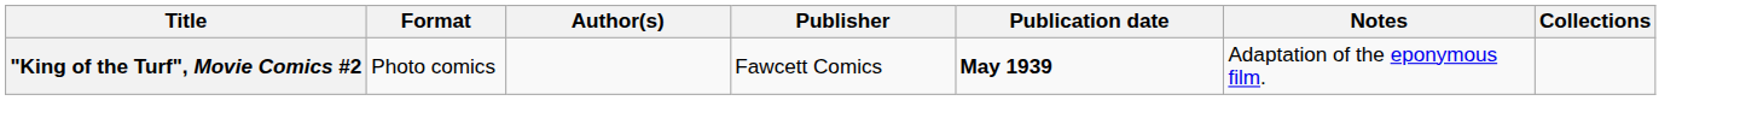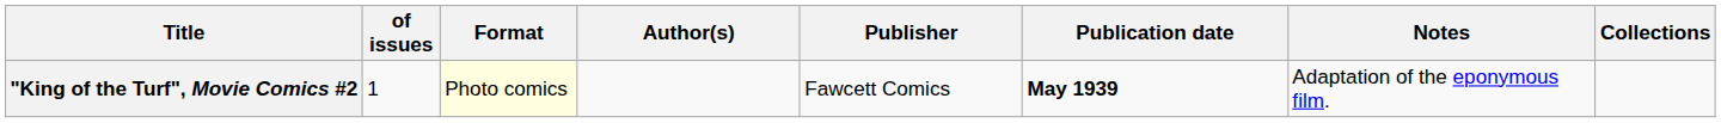+ column: of issues | 1
"King of the Turf", Movie Comics #2 | Format: no background -> lightyellow background
